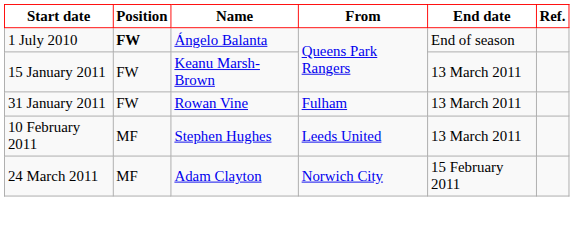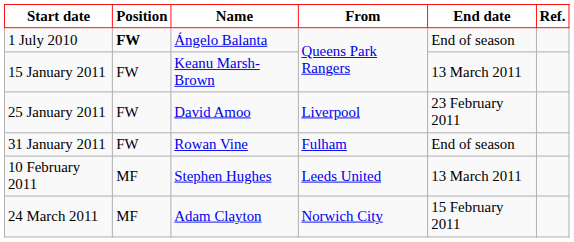+ row: 25 January 2011 | FW | David Amoo | Liverpool | 23 February 2011
31 January 2011 | End date: 13 March 2011 -> End of season
